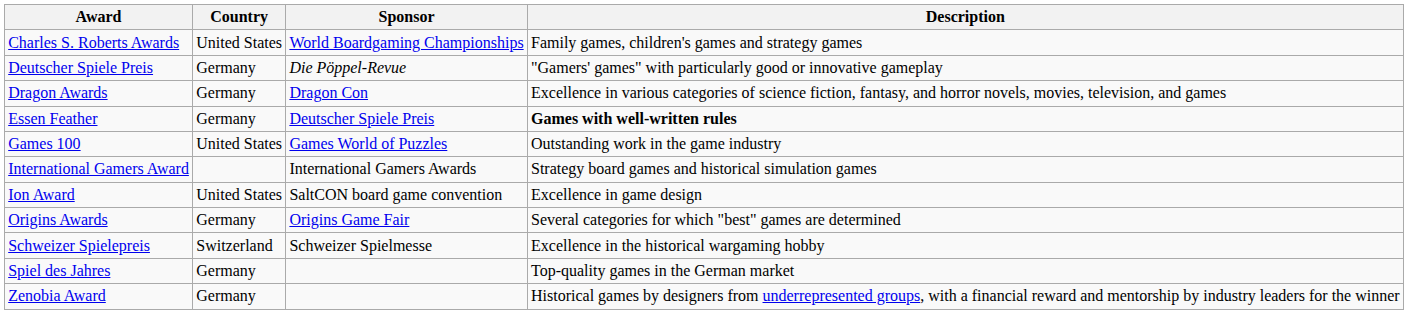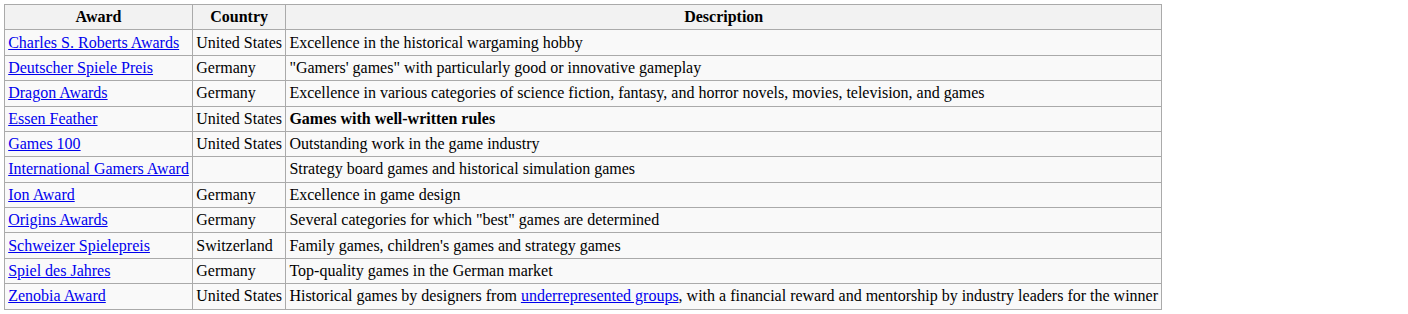- column: Sponsor | World Boardgaming Championships | Die Pöppel-Revue | Dragon Con | Deutscher Spiele Preis | Games World of Puzzles | International Gamers Awards | SaltCON board game convention | Origins Game Fair | Schweizer Spielmesse
Charles S. Roberts Awards | Description: Family games, children's games and strategy games -> Excellence in the historical wargaming hobby
Essen Feather | Country: Germany -> United States
Ion Award | Country: United States -> Germany
Schweizer Spielepreis | Description: Excellence in the historical wargaming hobby -> Family games, children's games and strategy games
Zenobia Award | Country: Germany -> United States
